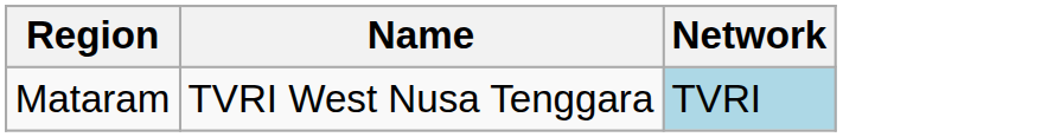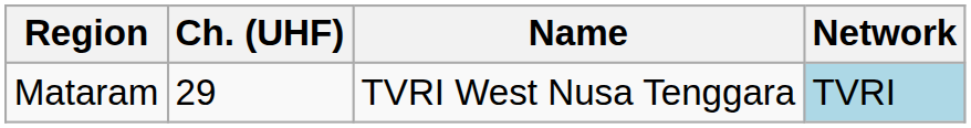+ column: Ch. (UHF) | 29
